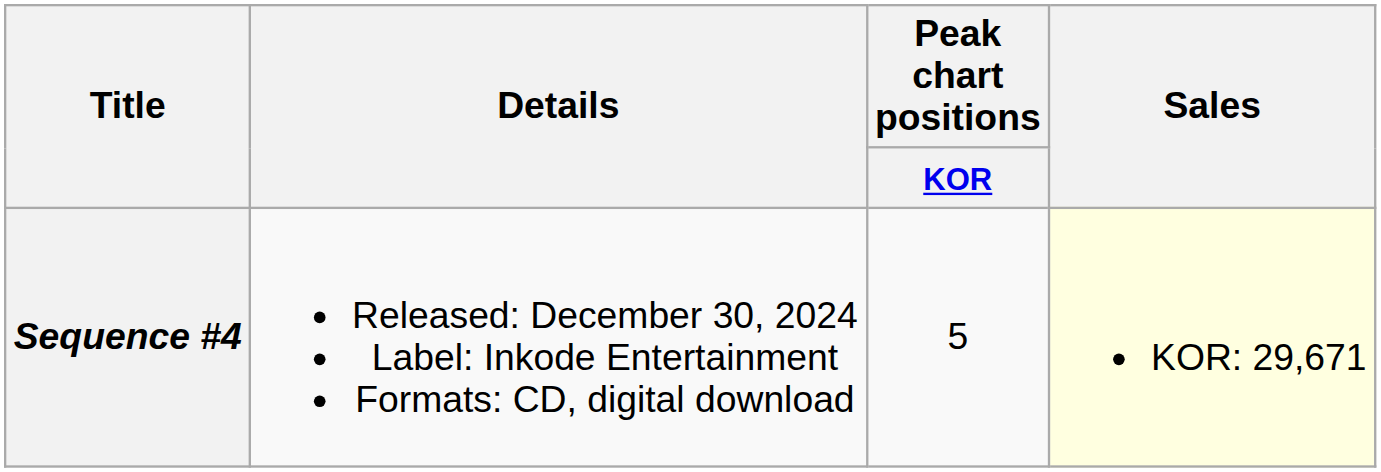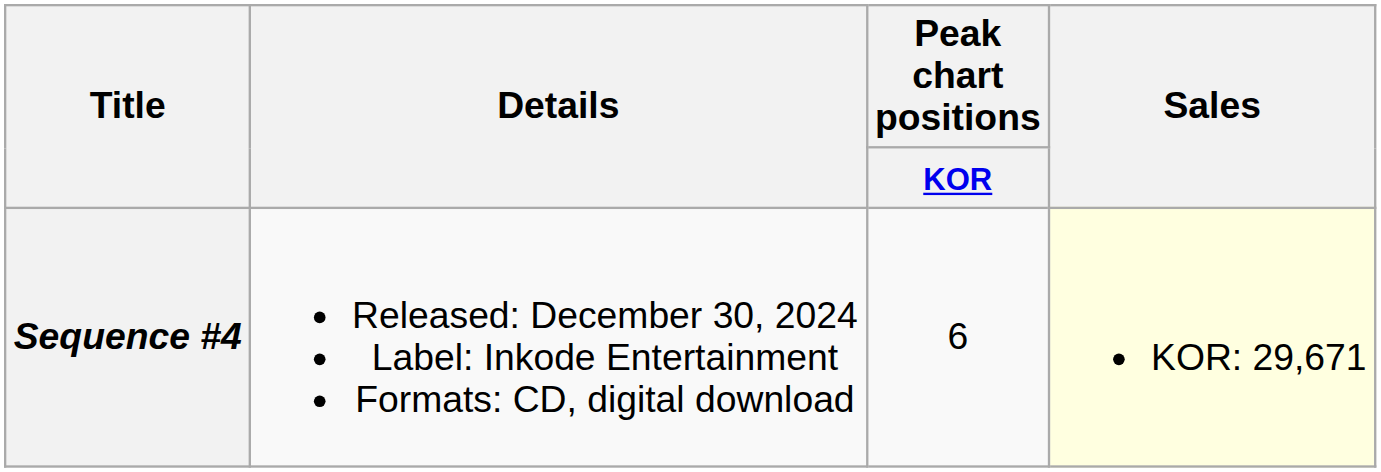Sequence #4 | Peak chart positions / KOR: 5 -> 6
